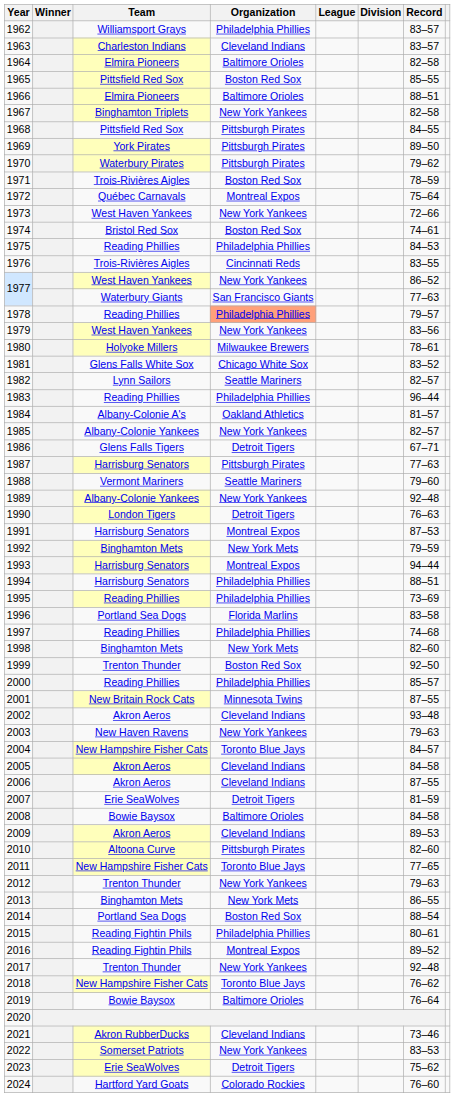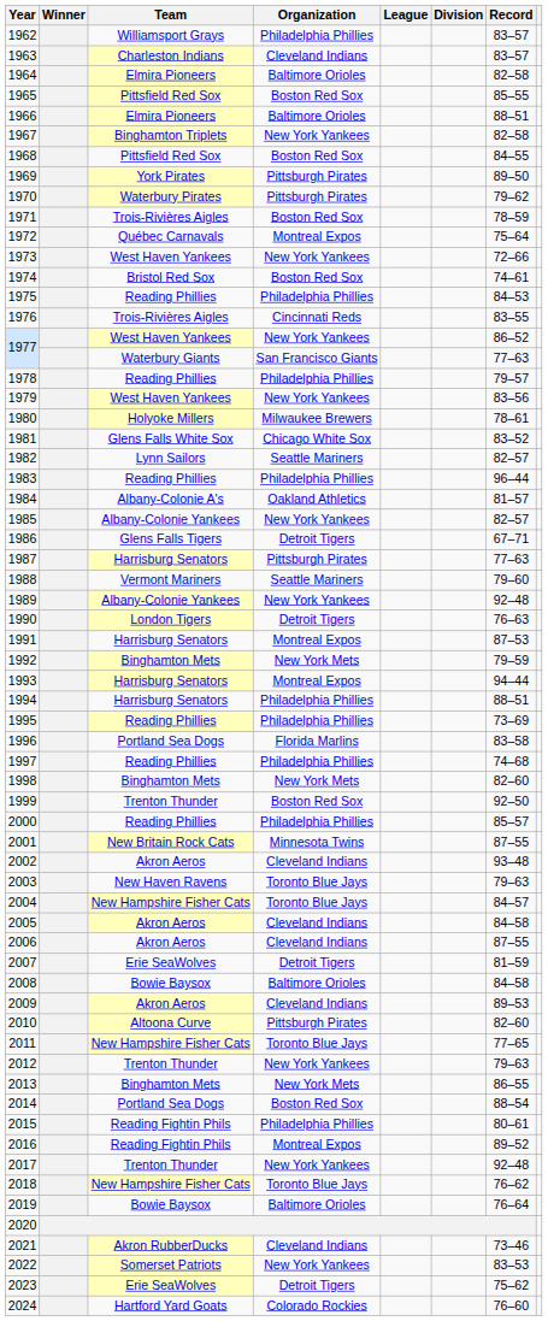1968 | Organization: Pittsburgh Pirates -> Boston Red Sox
1978 | Organization: lightsalmon background -> no background
2003 | Organization: New York Yankees -> Toronto Blue Jays
